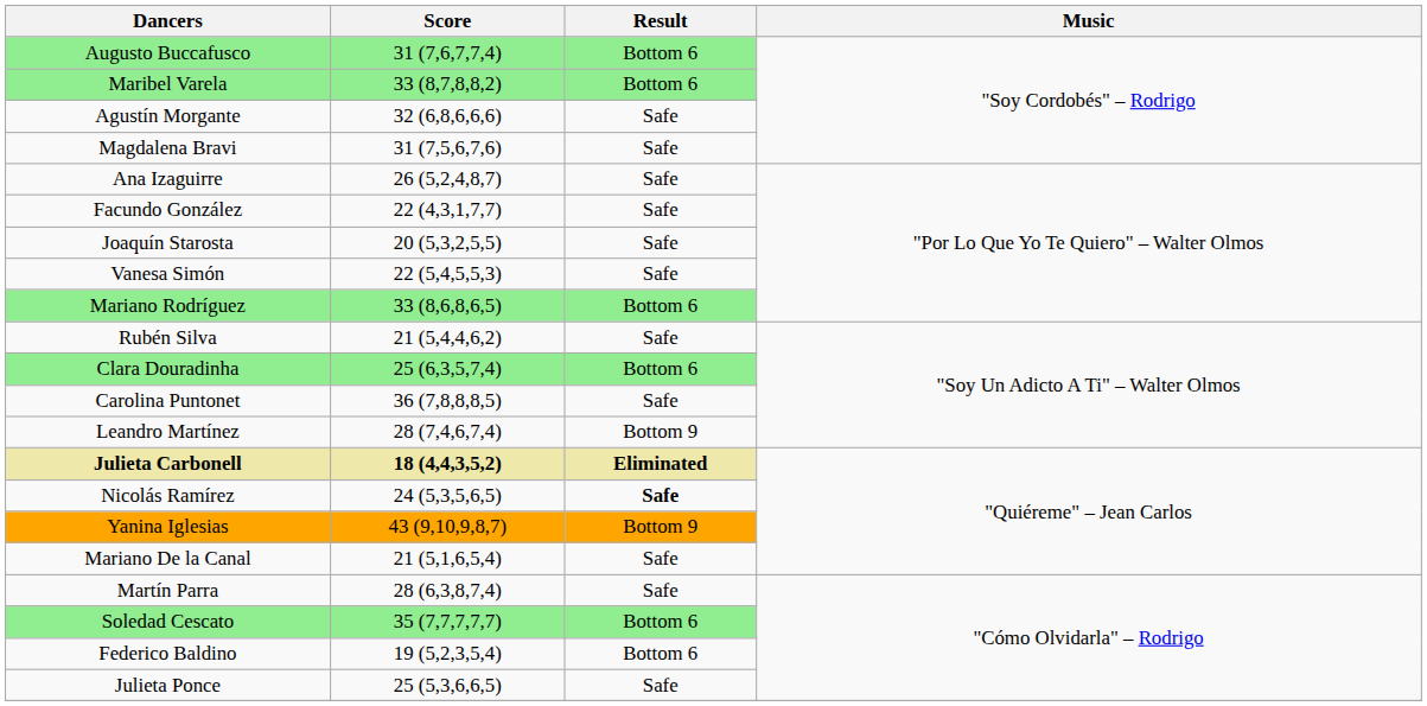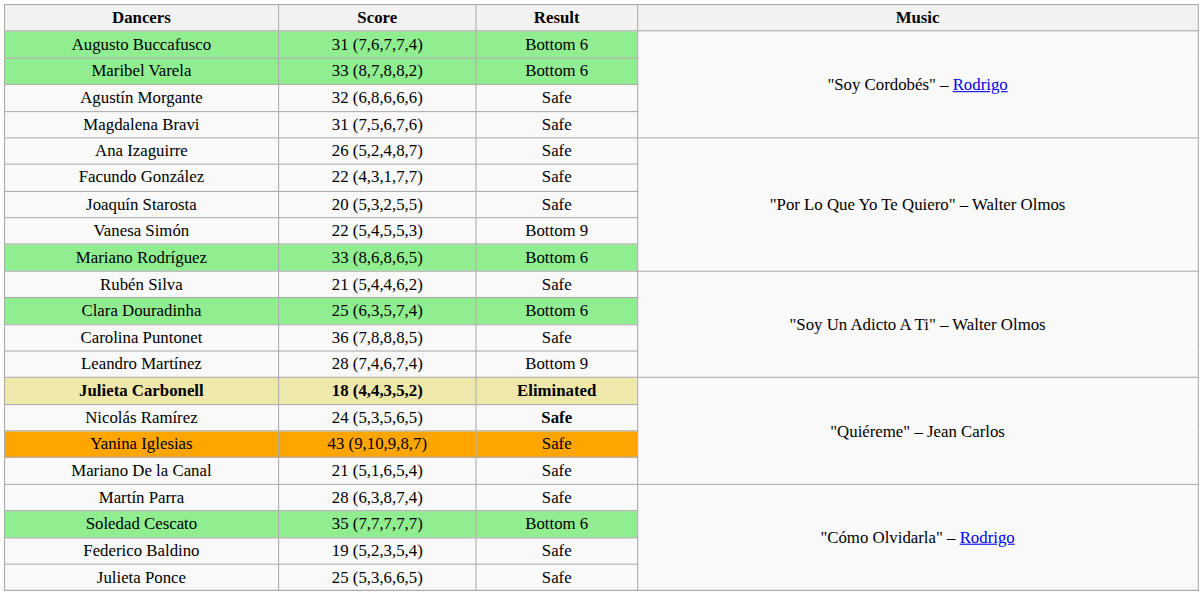Vanesa Simón | Result: Safe -> Bottom 9
Yanina Iglesias | Result: Bottom 9 -> Safe
Federico Baldino | Result: Bottom 6 -> Safe
